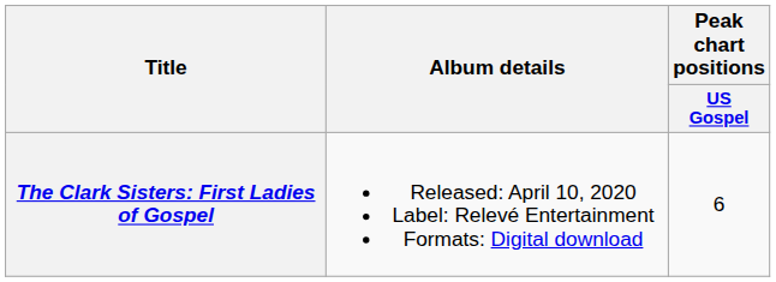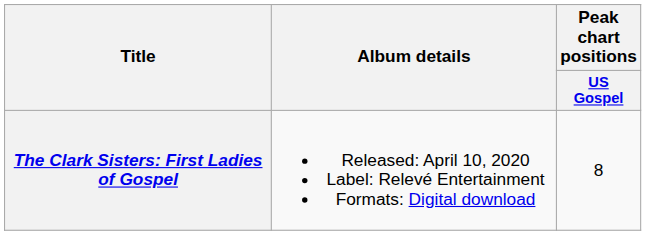The Clark Sisters: First Ladies of Gospel | Peak chart positions / US Gospel: 6 -> 8
